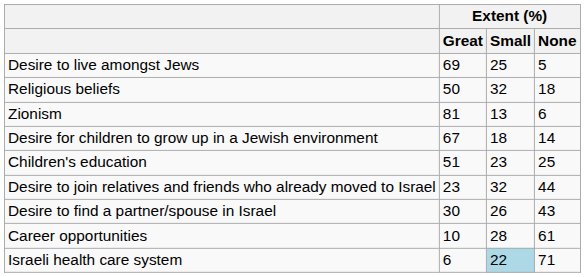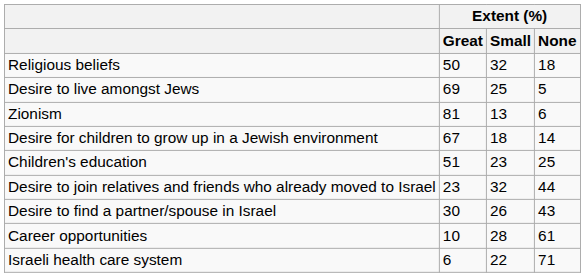rows swapped: Desire to live amongst Jews <-> Religious beliefs
Israeli health care system | Extent (%) / Small: lightblue background -> no background
